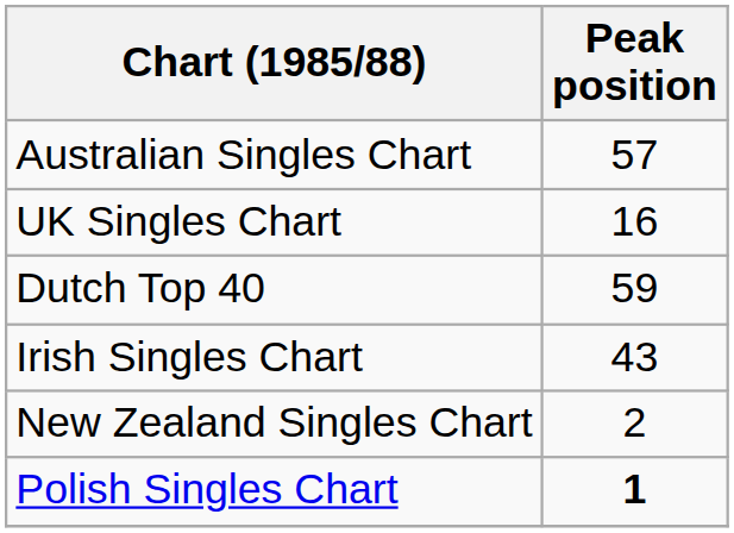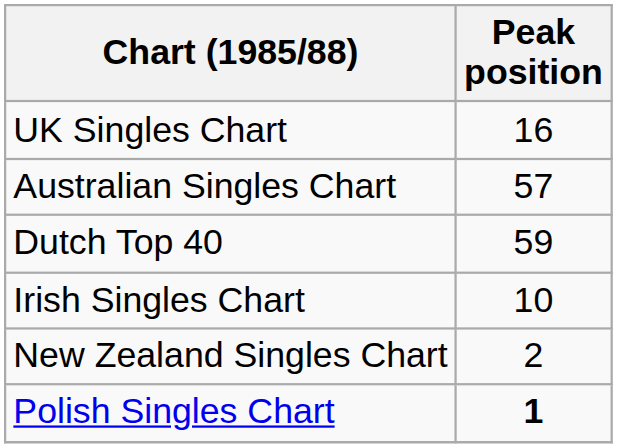rows swapped: UK Singles Chart <-> Australian Singles Chart
Irish Singles Chart | Peak position: 43 -> 10
